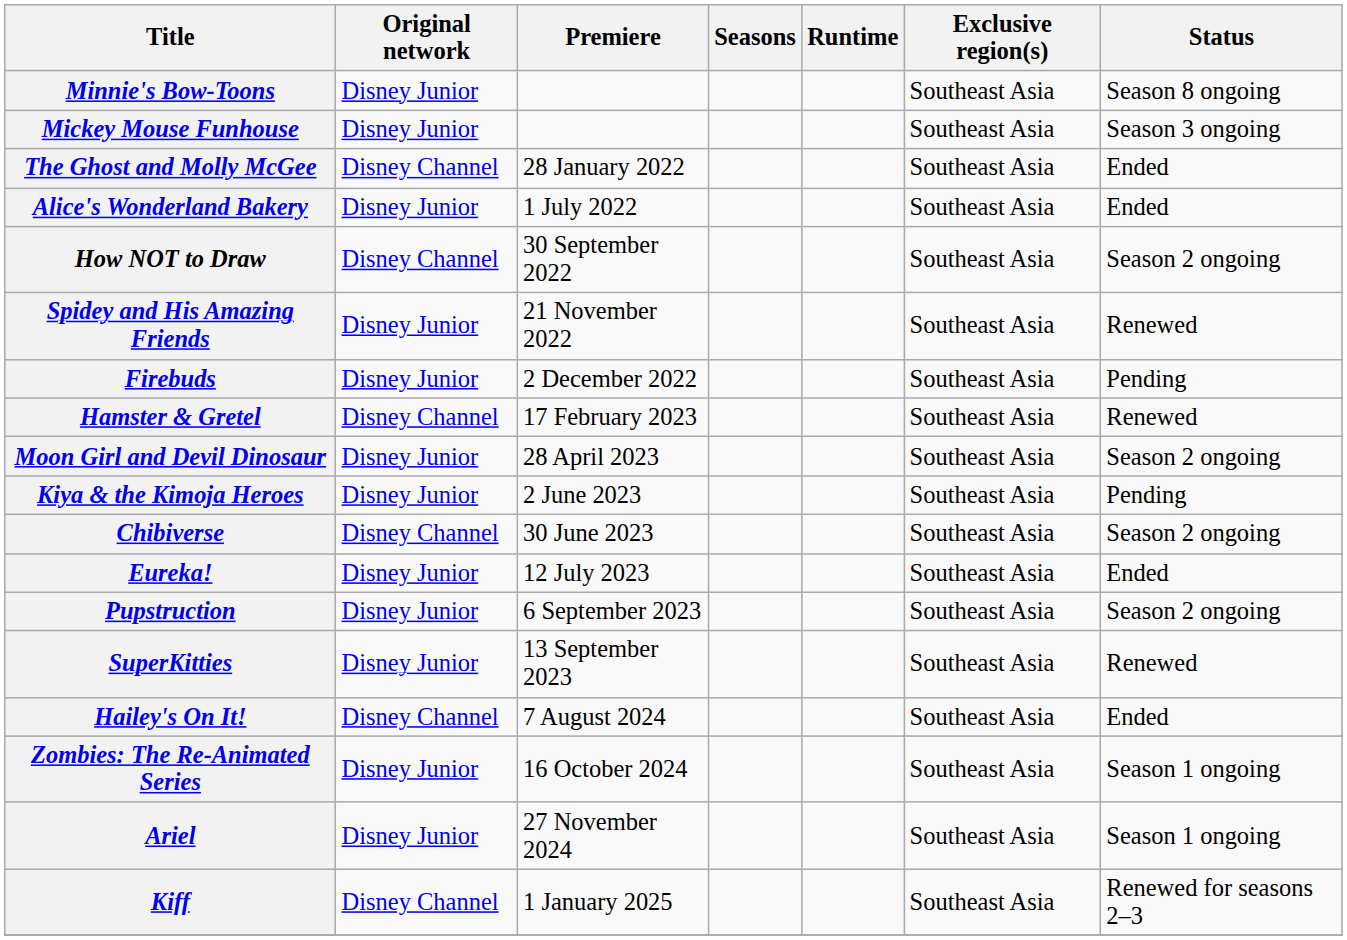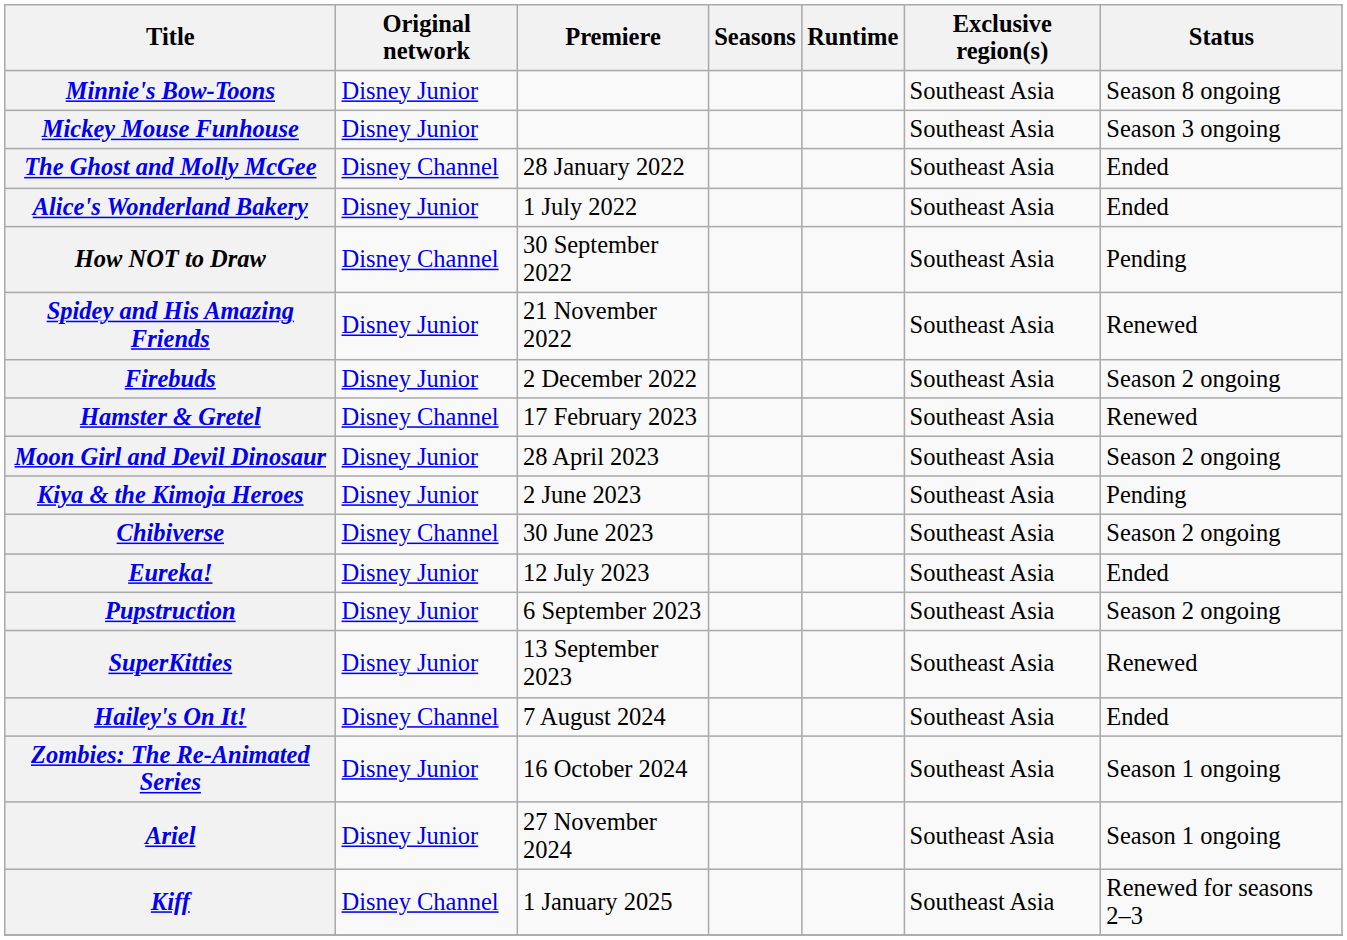How NOT to Draw | Status: Season 2 ongoing -> Pending
Firebuds | Status: Pending -> Season 2 ongoing
